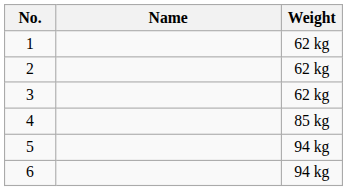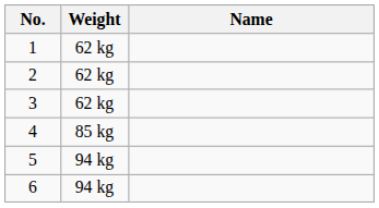columns swapped: Weight <-> Name
